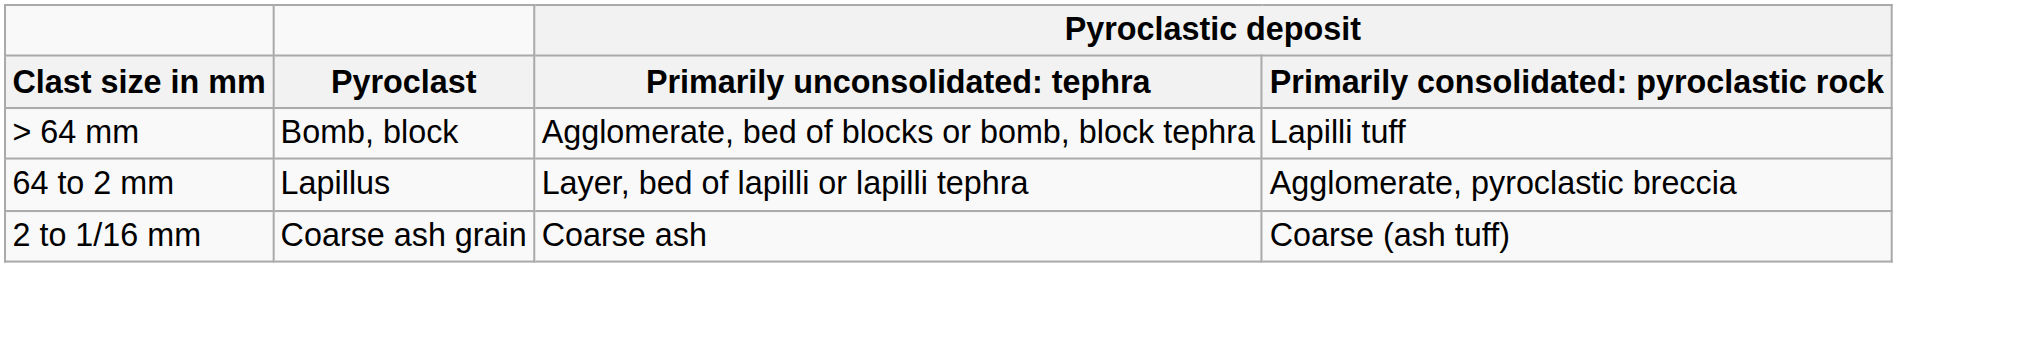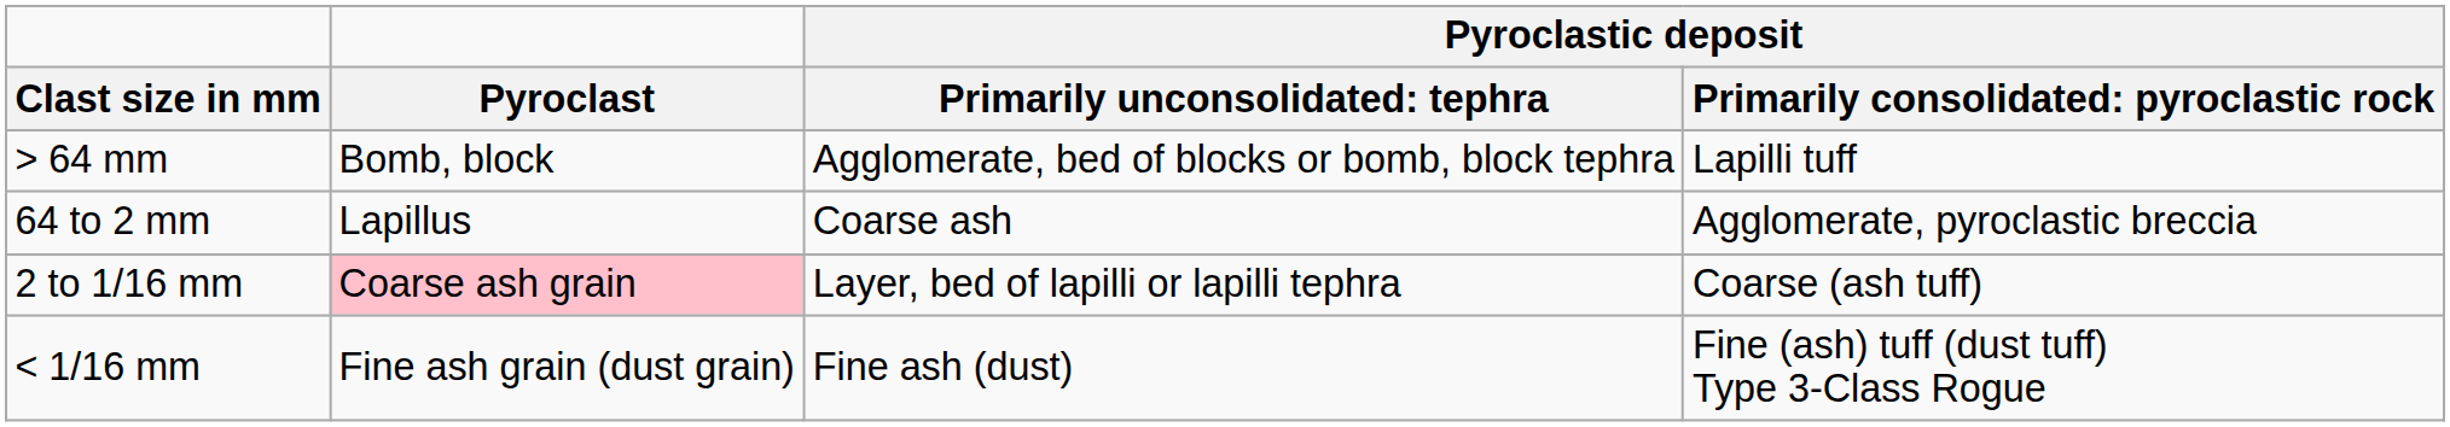64 to 2 mm | column 3: Layer, bed of lapilli or lapilli tephra -> Coarse ash
2 to 1/16 mm | Pyroclast: no background -> pink background
2 to 1/16 mm | column 3: Coarse ash -> Layer, bed of lapilli or lapilli tephra
+ row: < 1/16 mm | Fine ash grain (dust grain) | Fine ash (dust) | Fine (ash) tuff (dust tuff) Type 3-Class Rogue
